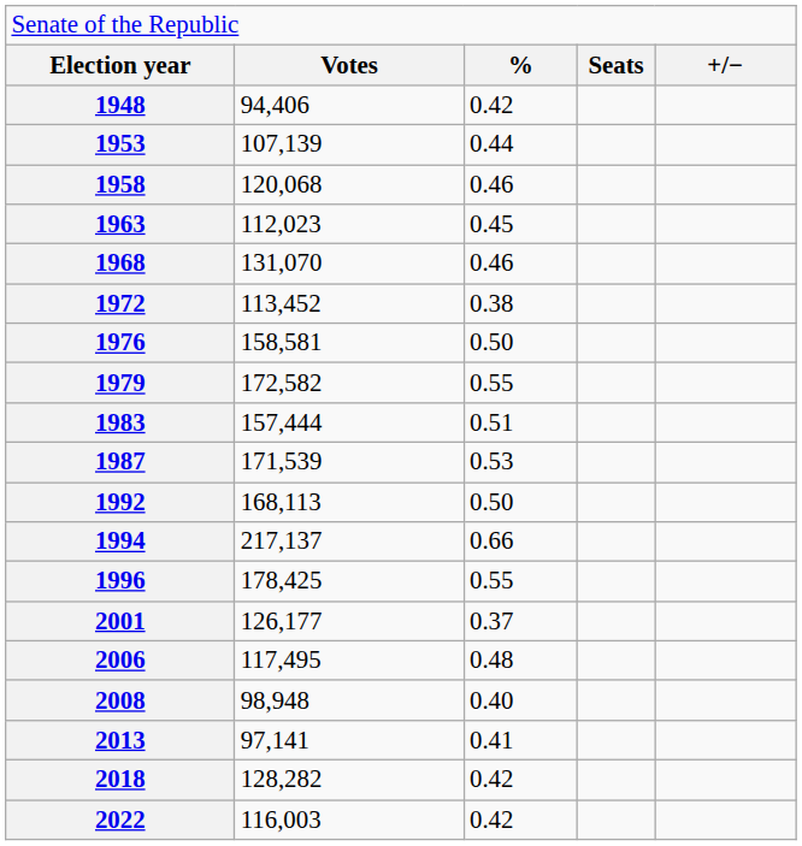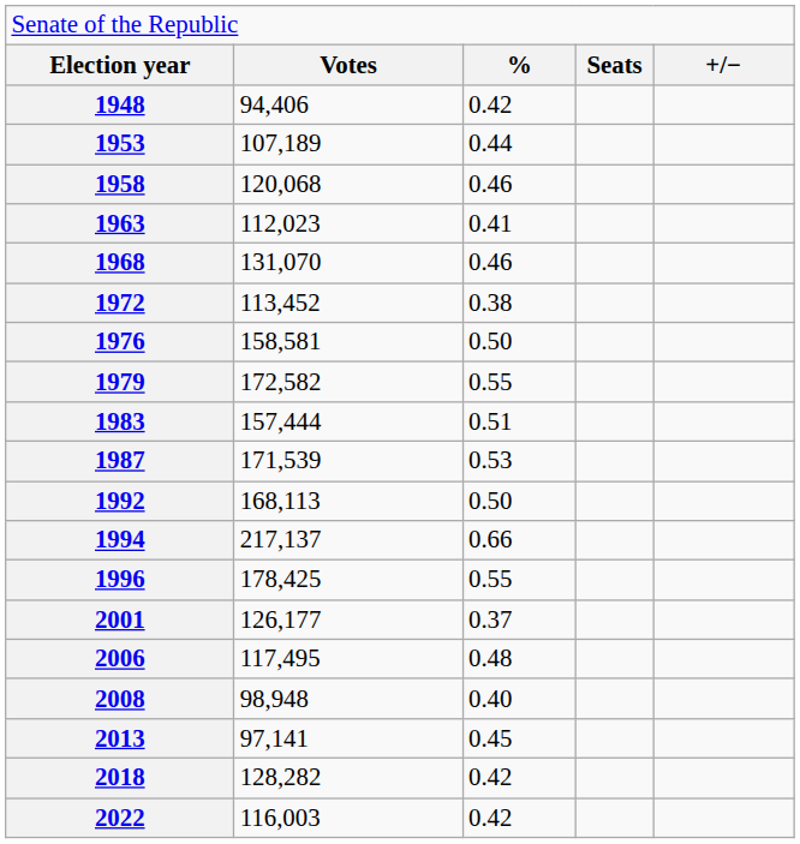1953 | column 2: 107,139 -> 107,189
1963 | column 3: 0.45 -> 0.41
2013 | column 3: 0.41 -> 0.45
